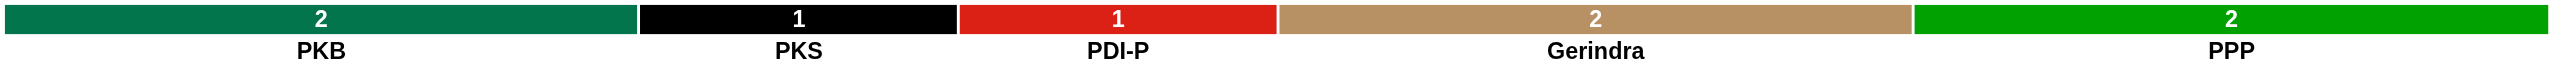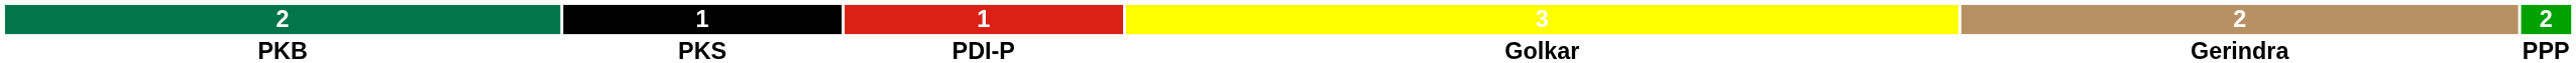+ column: 3 | Golkar
